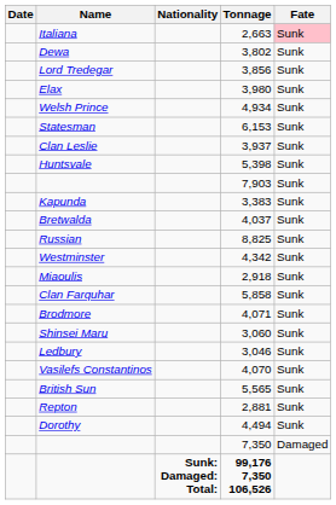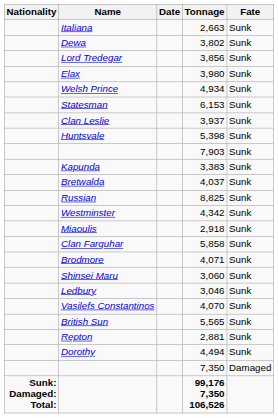columns swapped: Date <-> Nationality
Italiana | Fate: pink background -> no background
